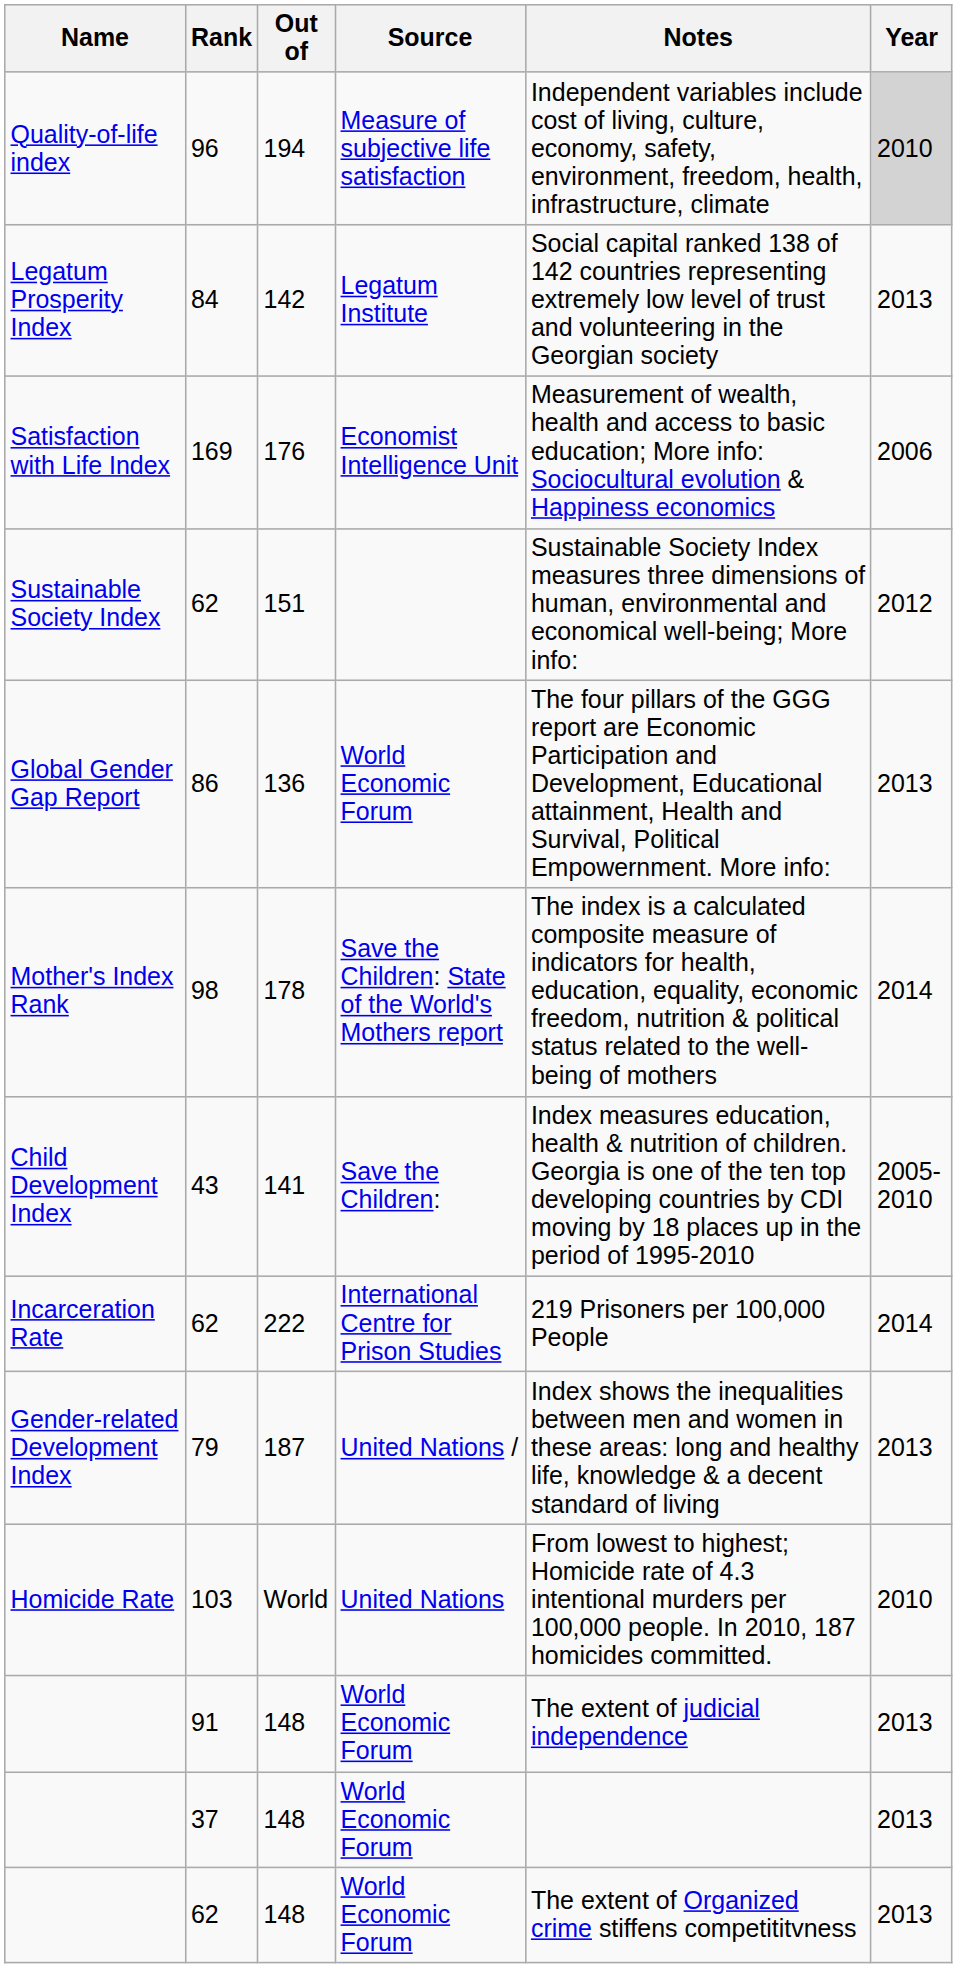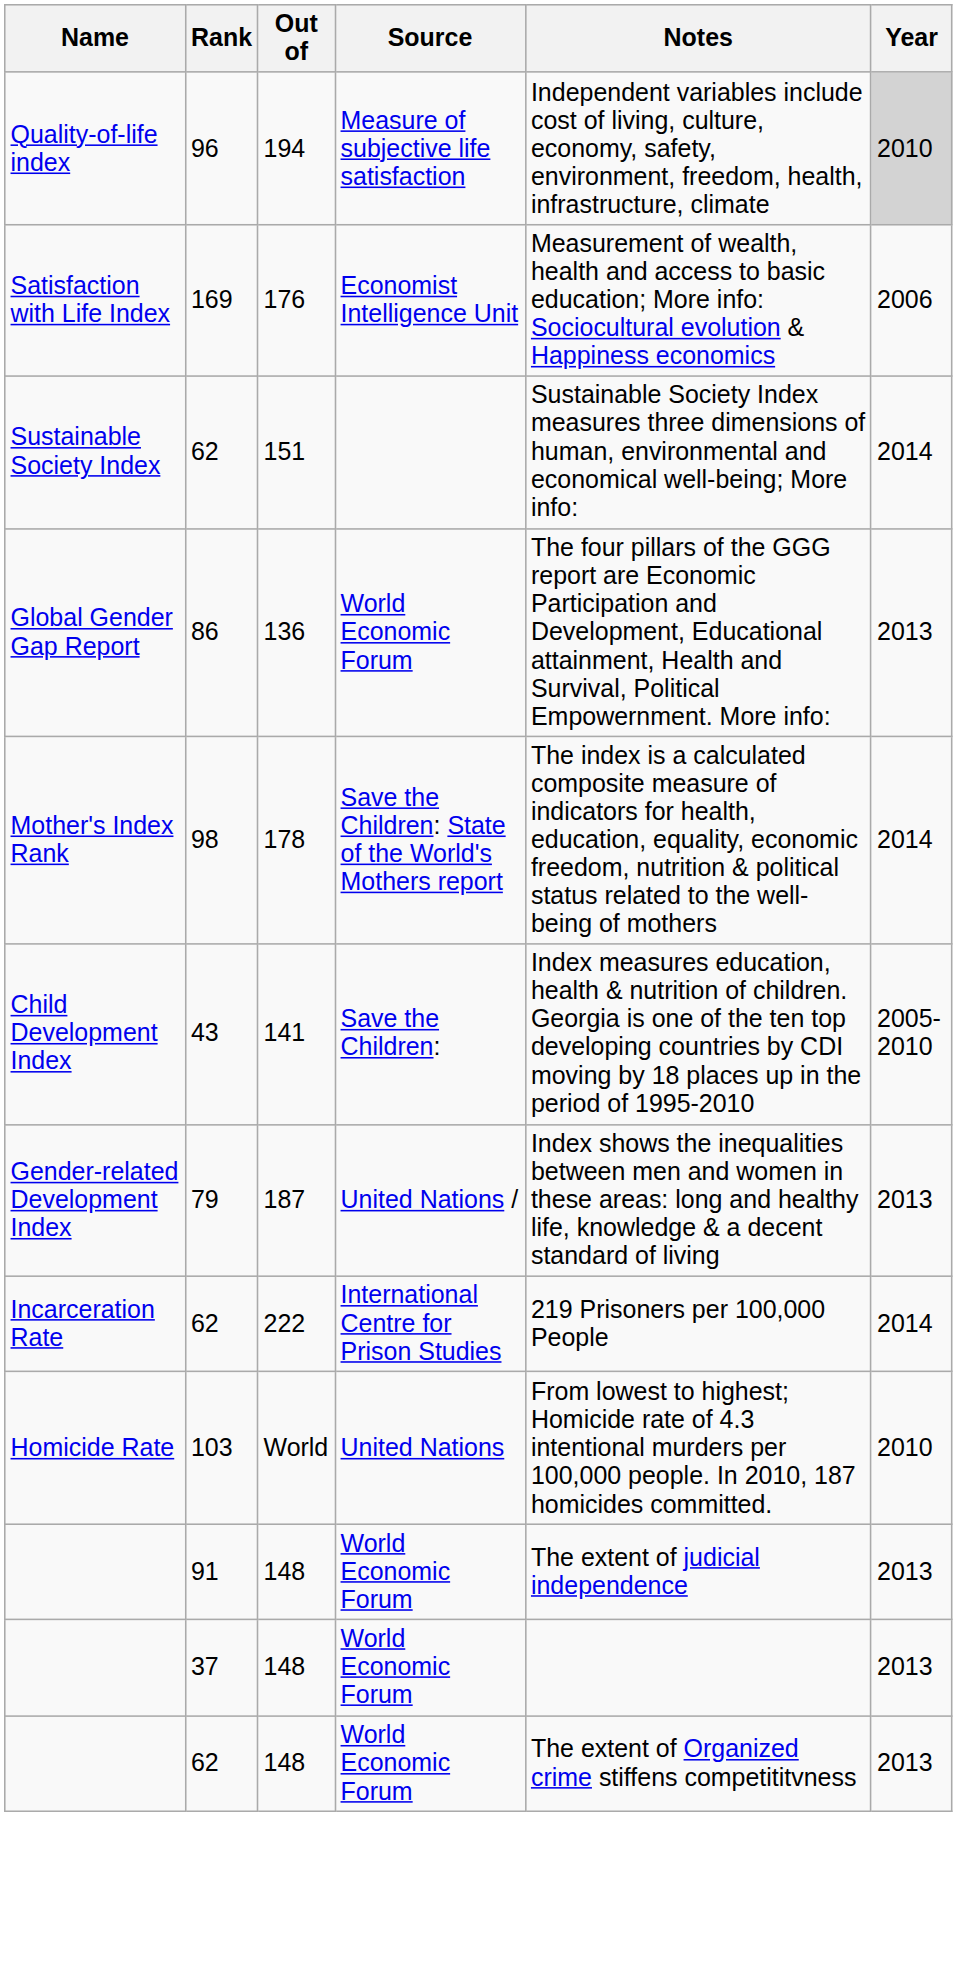- row: Legatum Prosperity Index | 84 | 142 | Legatum Institute | Social capital ranked 138 of 142 countries representing extremely low level of trust and volunteering in the Georgian society | 2013
Sustainable Society Index | Year: 2012 -> 2014
rows swapped: Gender-related Development Index <-> Incarceration Rate
